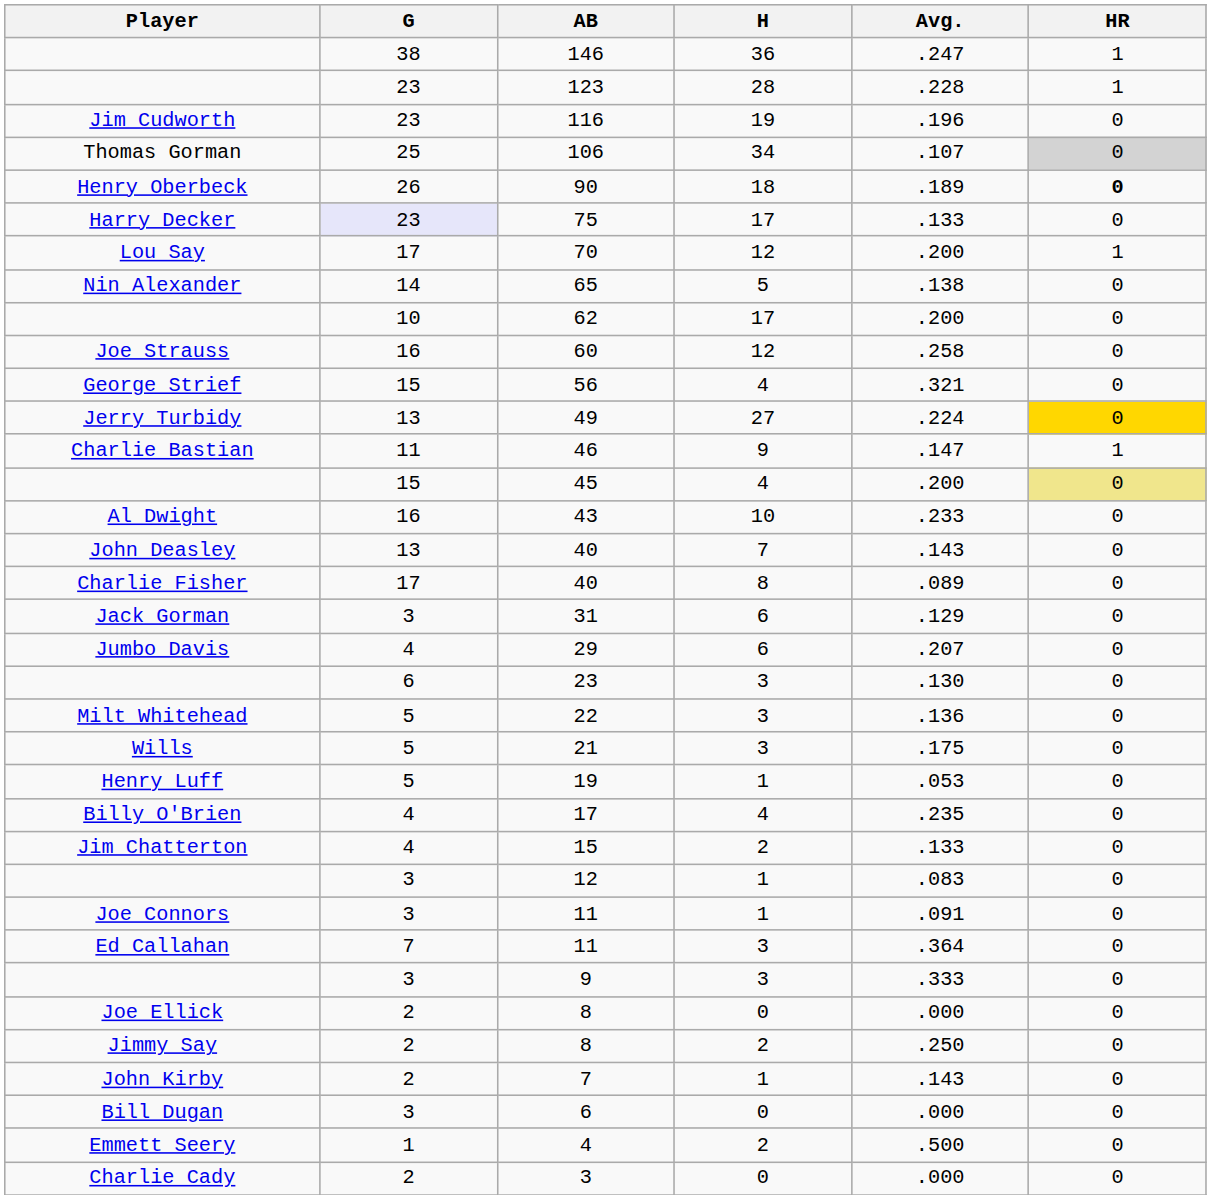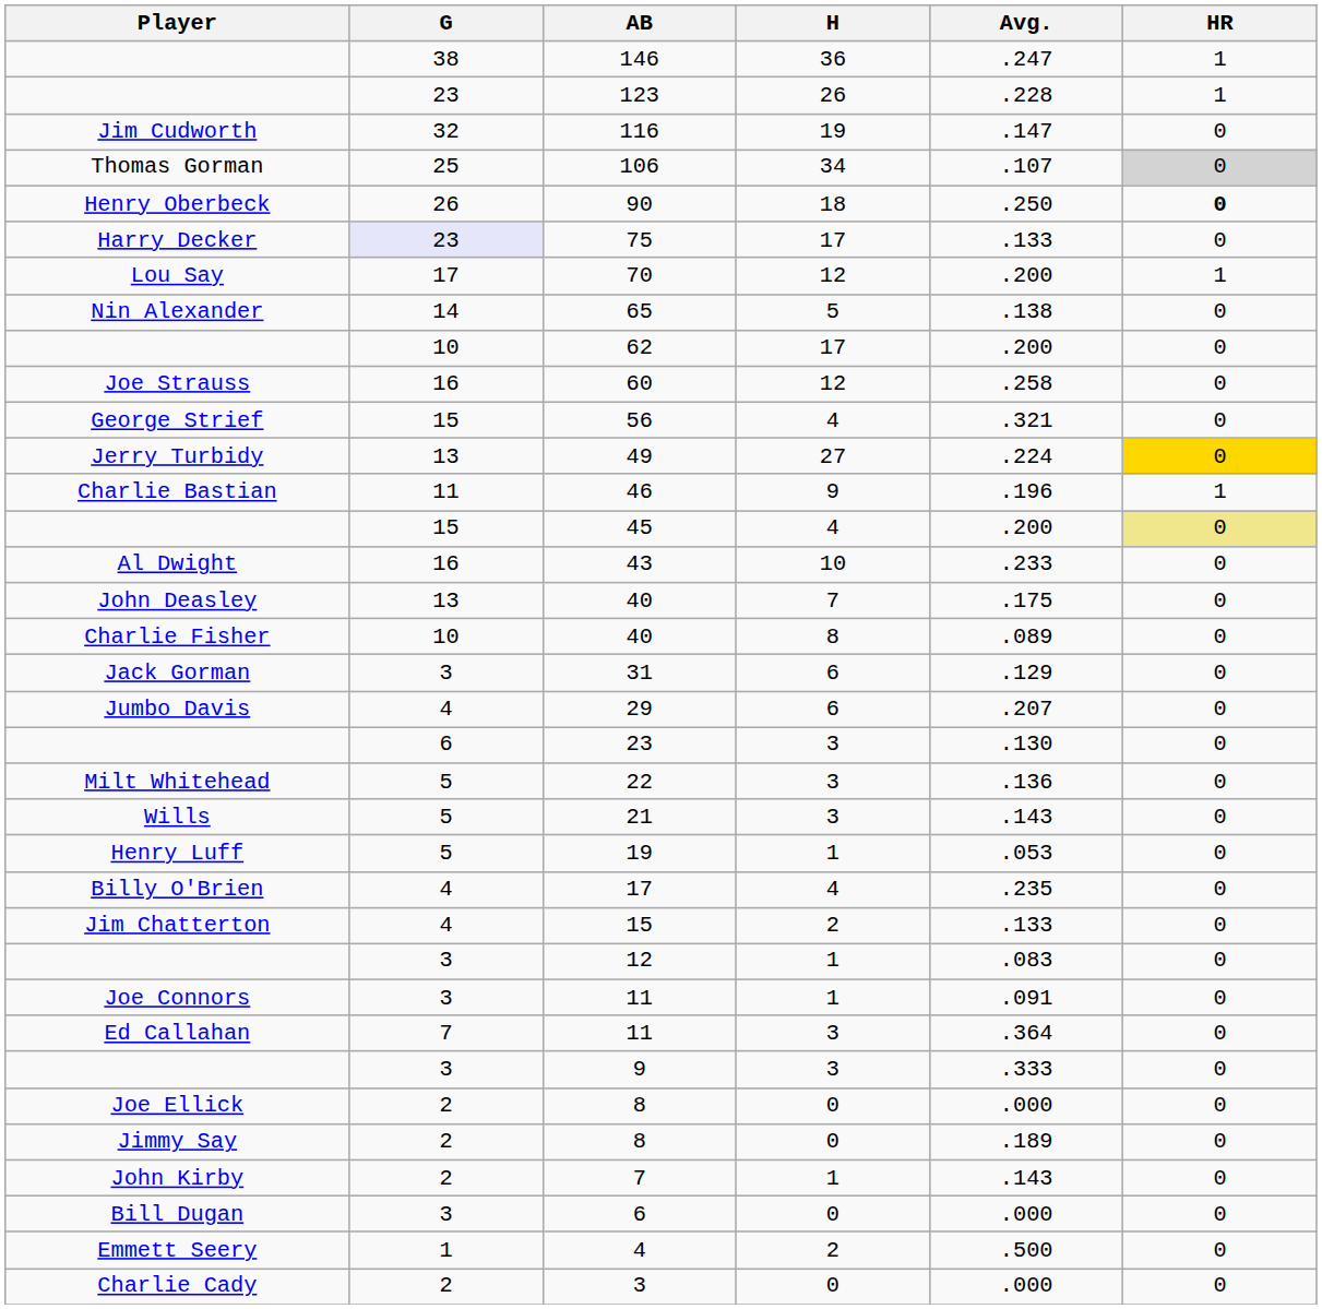123 | H: 28 -> 26
116 | G: 23 -> 32
116 | Avg.: .196 -> .147
90 | Avg.: .189 -> .250
46 | Avg.: .147 -> .196
John Deasley / 40 | Avg.: .143 -> .175
Charlie Fisher / 40 | G: 17 -> 10
21 | Avg.: .175 -> .143
Jimmy Say / 8 | H: 2 -> 0
Jimmy Say / 8 | Avg.: .250 -> .189
